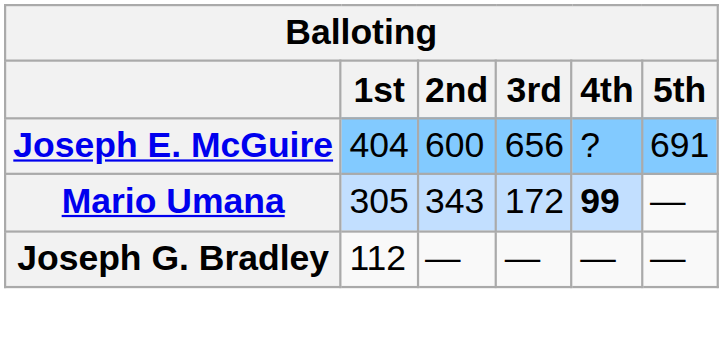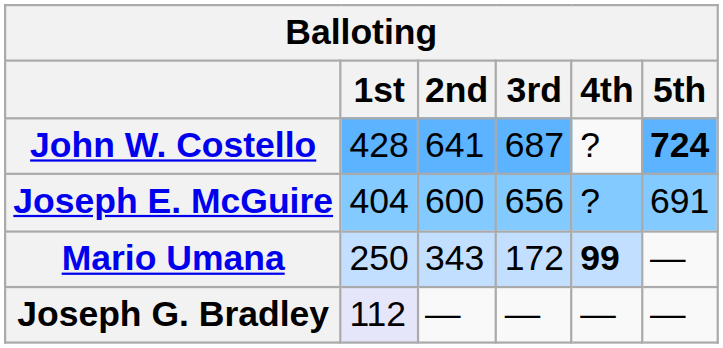+ row: John W. Costello | 428 | 641 | 687 | ? | 724
Mario Umana | 1st: 305 -> 250
Joseph G. Bradley | 1st: no background -> lavender background
